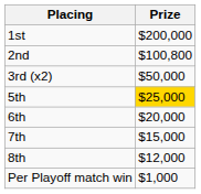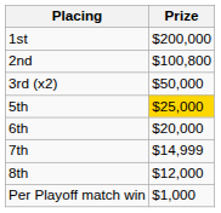7th | Prize: $15,000 -> $14,999
